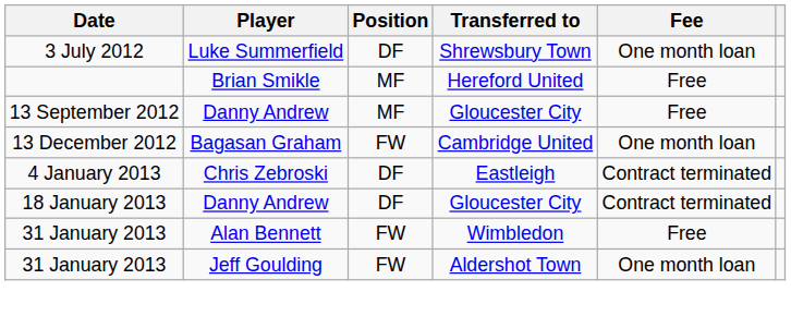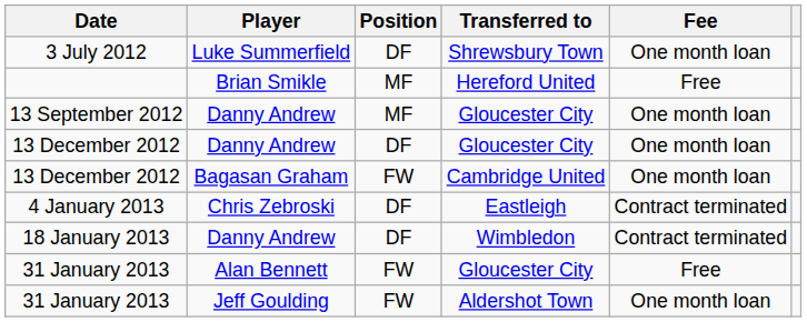13 September 2012 | Fee: Free -> One month loan
+ row: 13 December 2012 | Danny Andrew | DF | Gloucester City | One month loan
18 January 2013 | Transferred to: Gloucester City -> Wimbledon
31 January 2013 / Alan Bennett | Transferred to: Wimbledon -> Gloucester City
